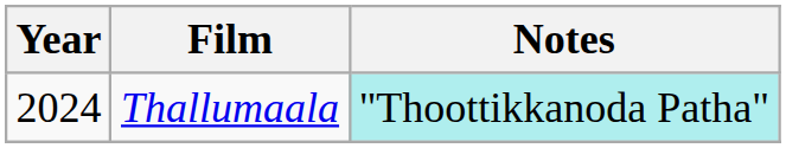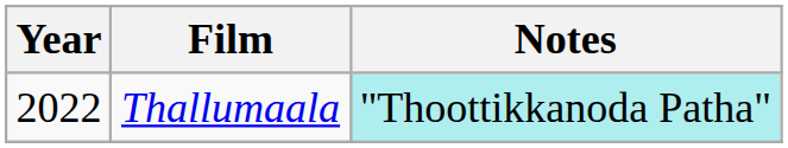Thallumaala | Year: 2024 -> 2022
